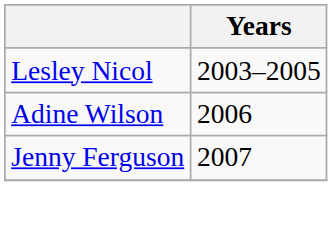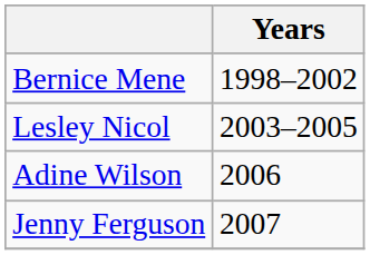+ row: Bernice Mene | 1998–2002
